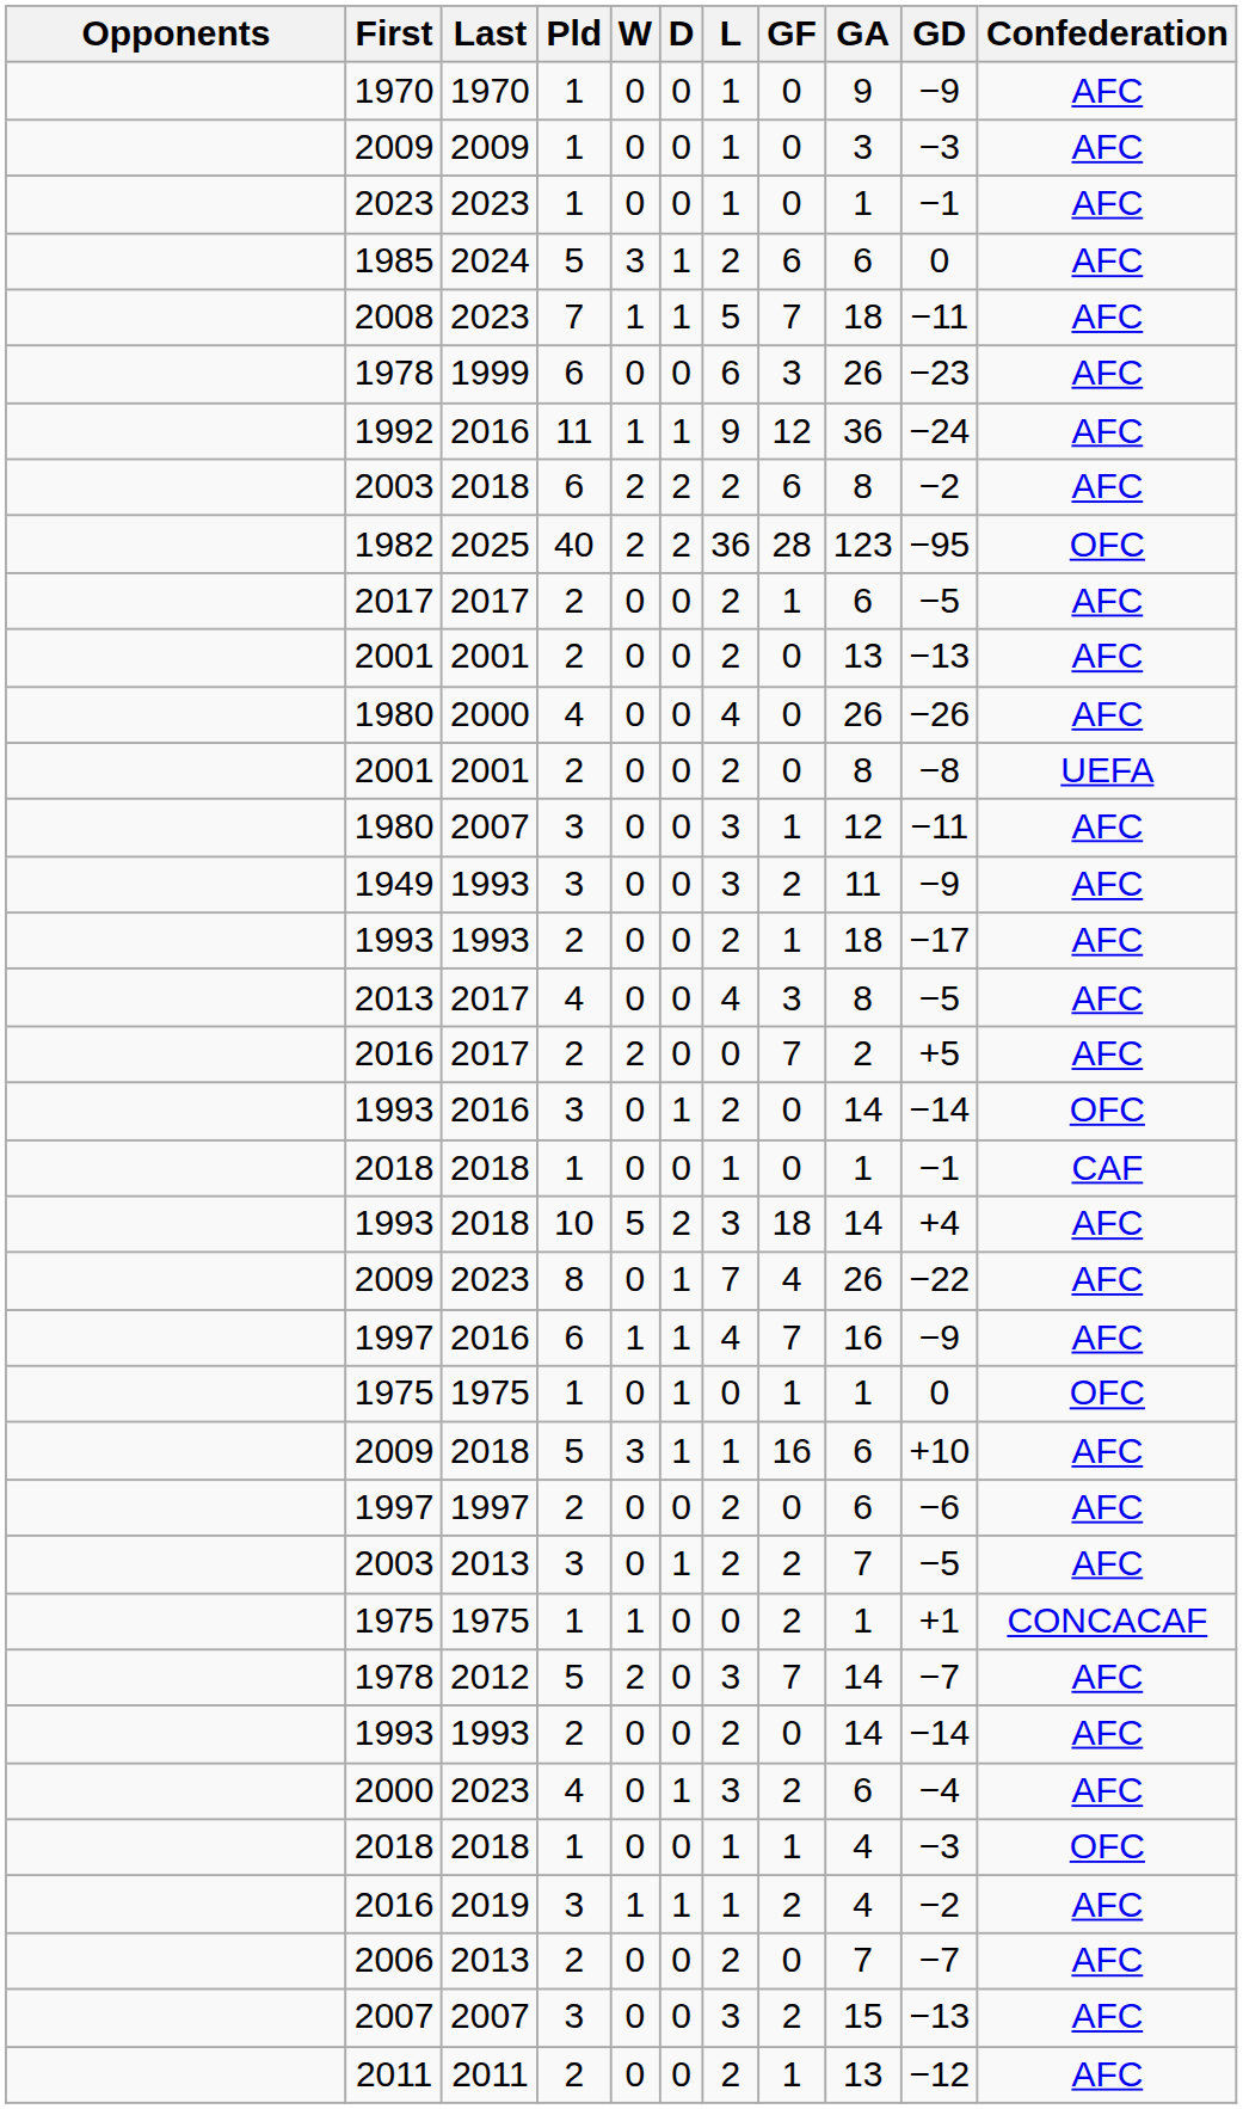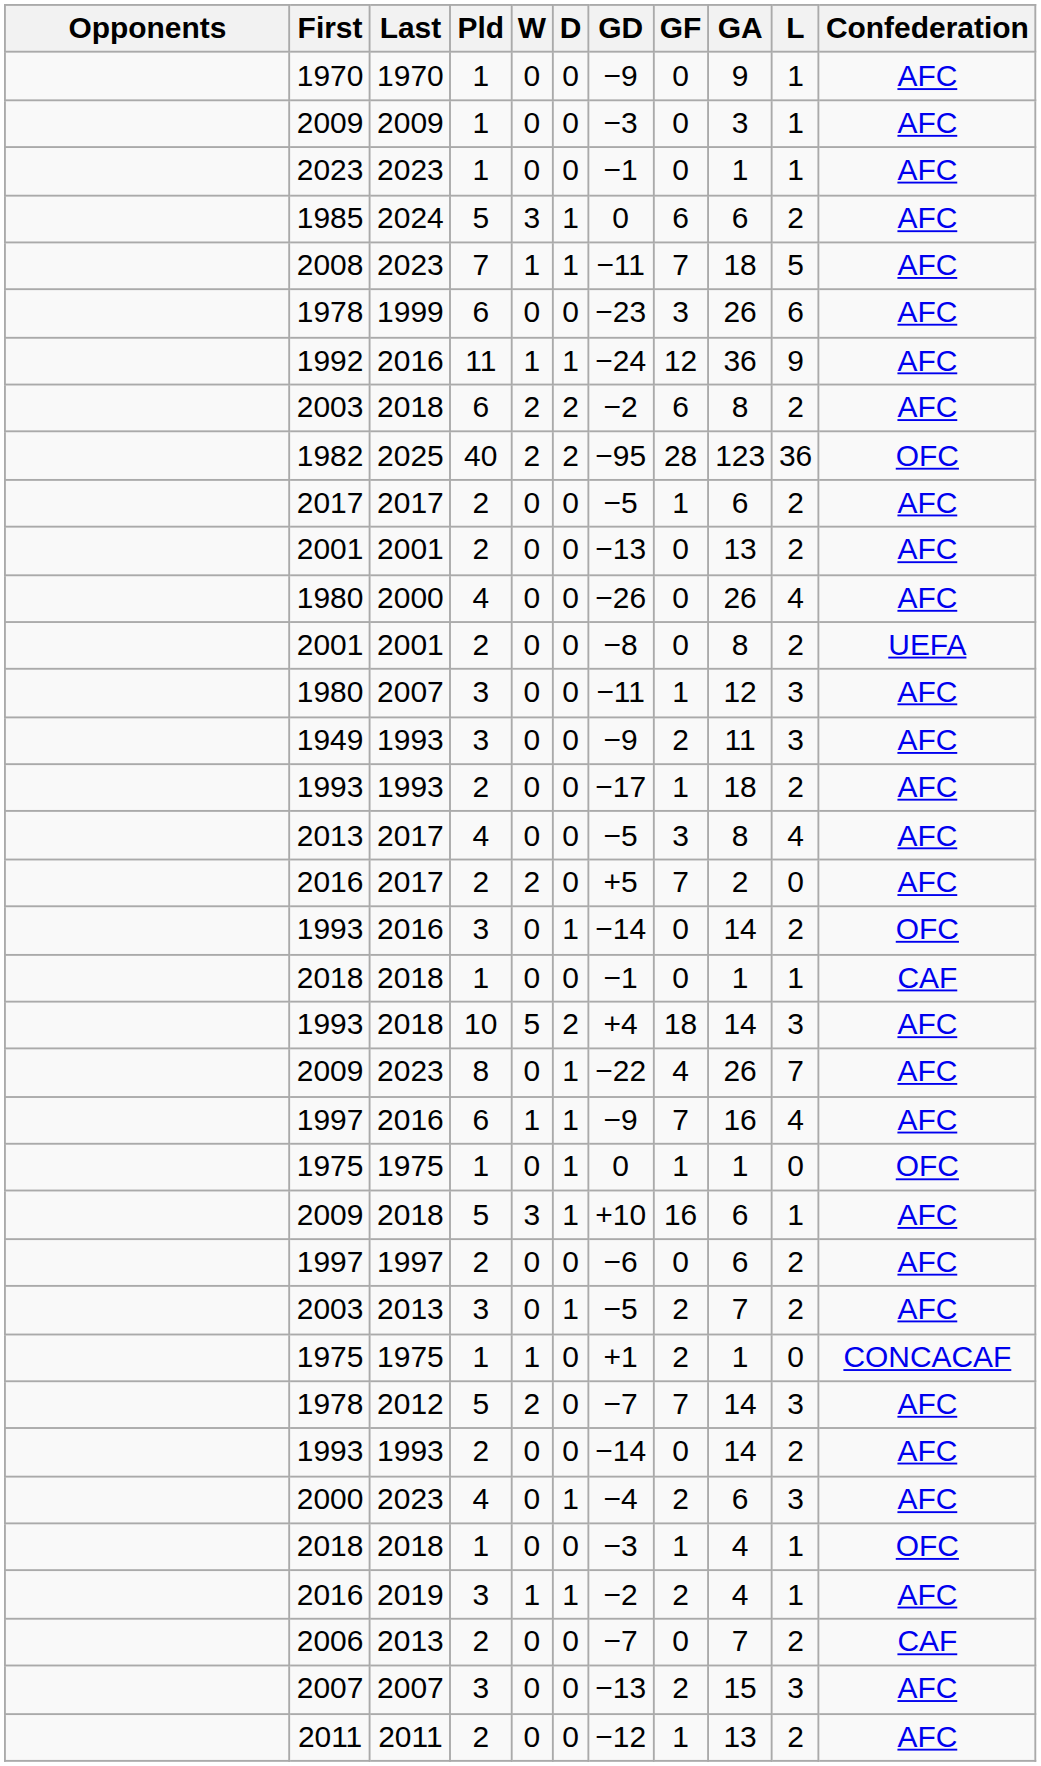columns swapped: L <-> GD
2006 | Confederation: AFC -> CAF
